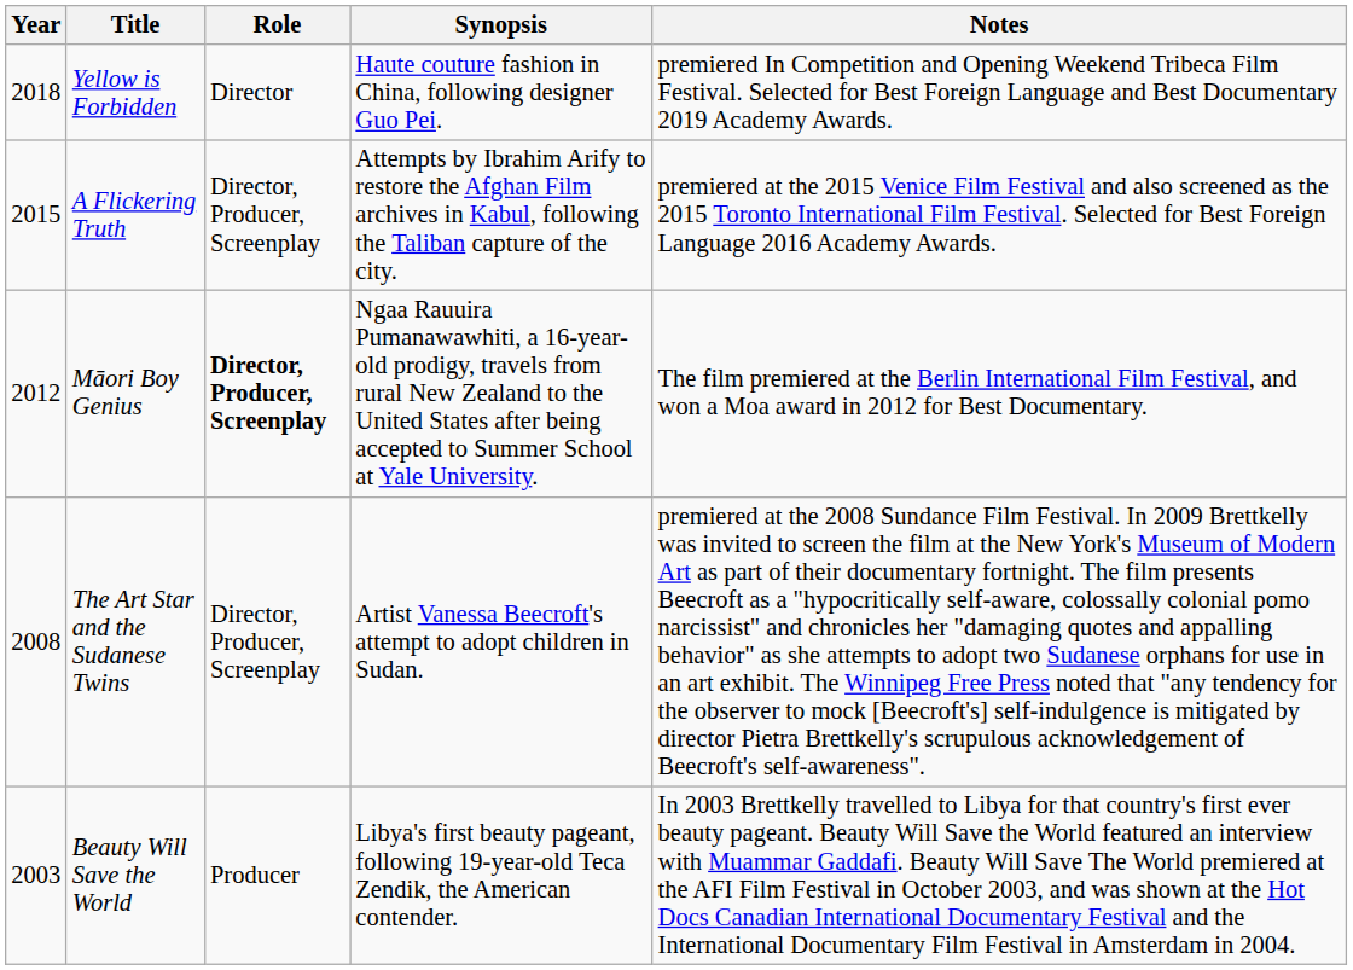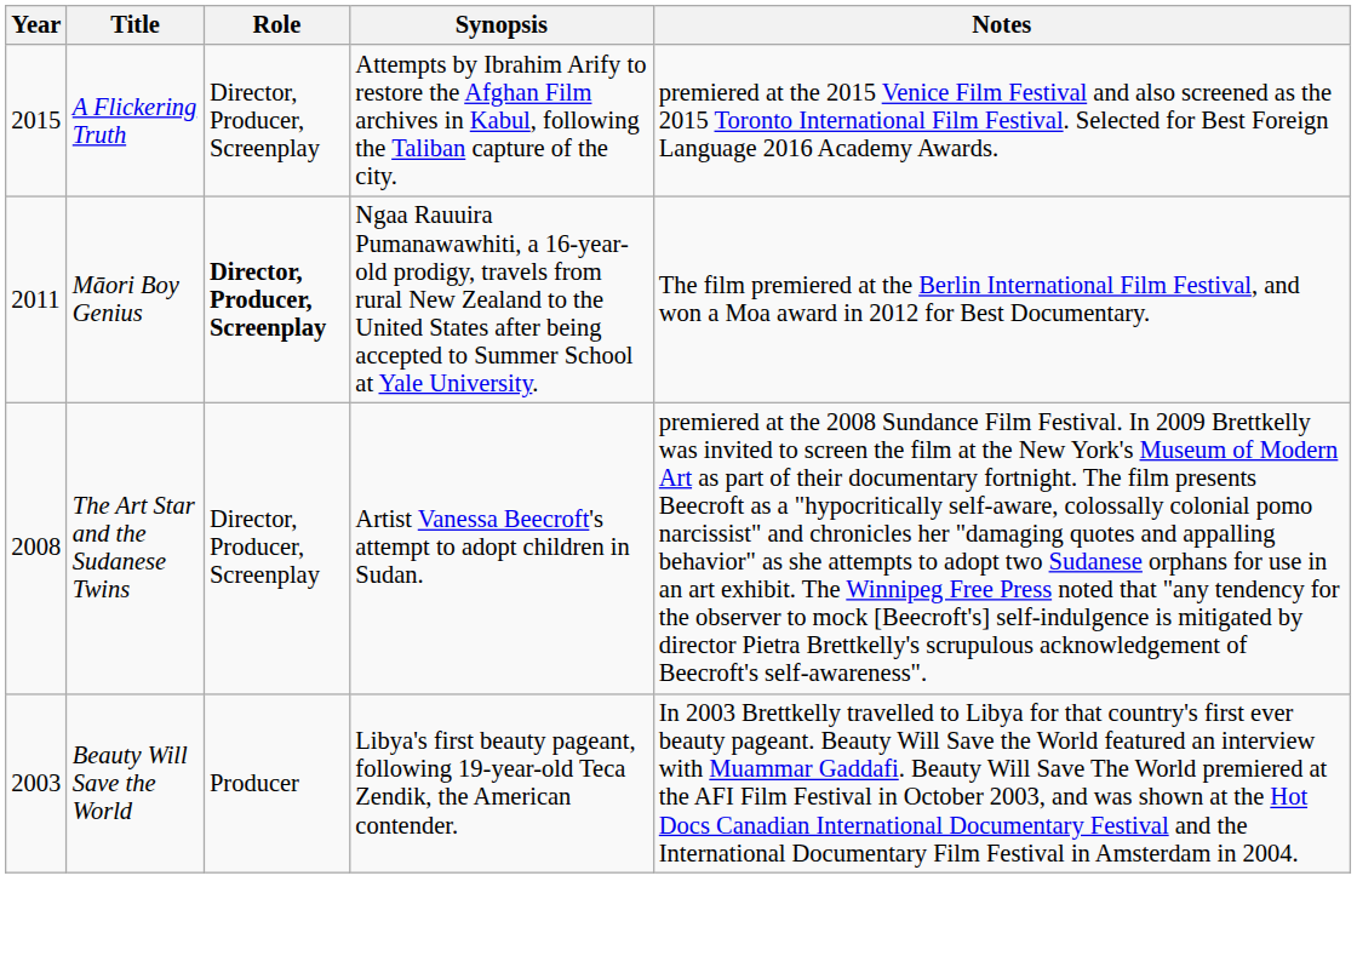- row: 2018 | Yellow is Forbidden | Director | Haute couture fashion in China, following designer Guo Pei. | premiered In Competition and Opening Weekend Tribeca Film Festival. Selected for Best Foreign Language and Best Documentary 2019 Academy Awards.
Māori Boy Genius | Year: 2012 -> 2011
